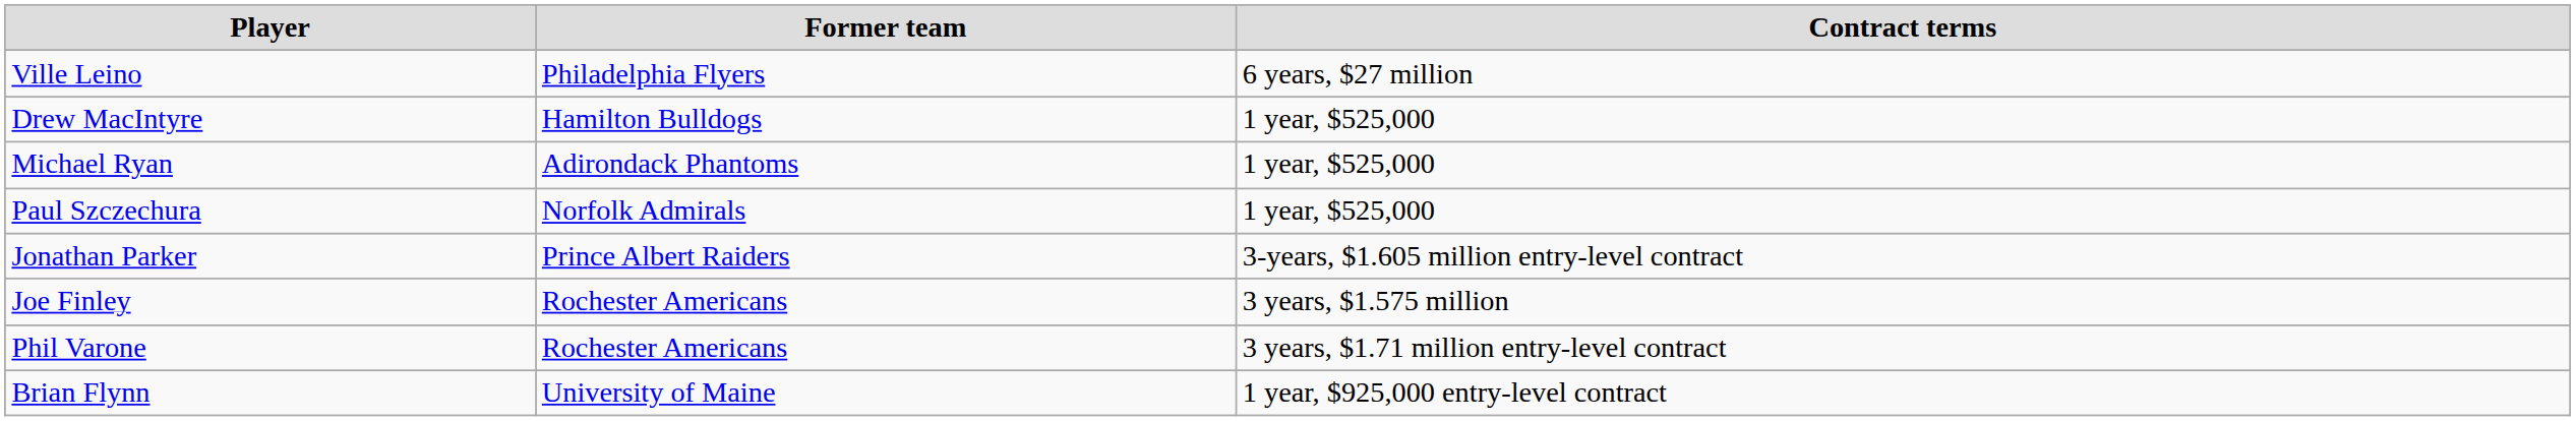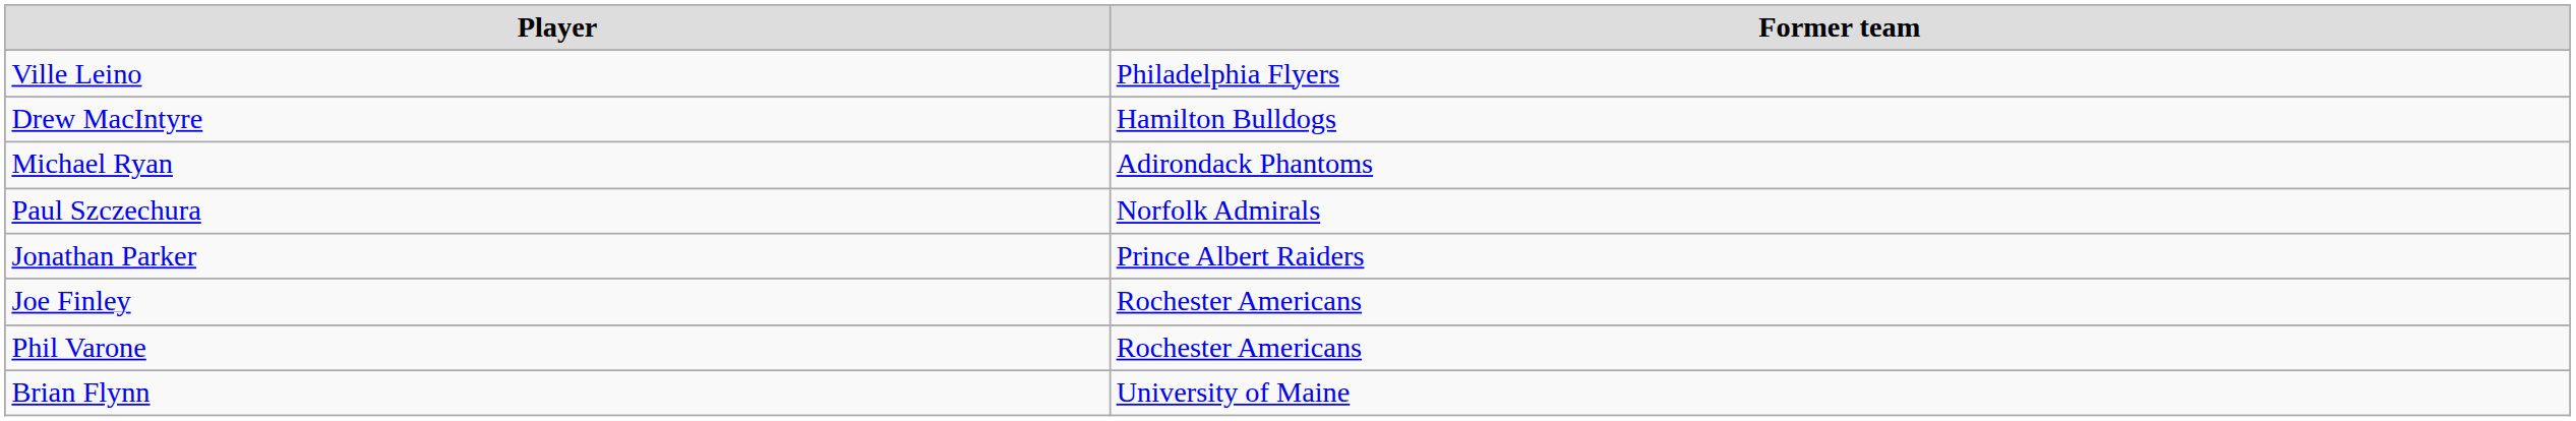- column: Contract terms | 6 years, $27 million | 1 year, $525,000 | 1 year, $525,000 | 1 year, $525,000 | 3-years, $1.605 million entry-level contract | 3 years, $1.575 million | 3 years, $1.71 million entry-level contract | 1 year, $925,000 entry-level contract
